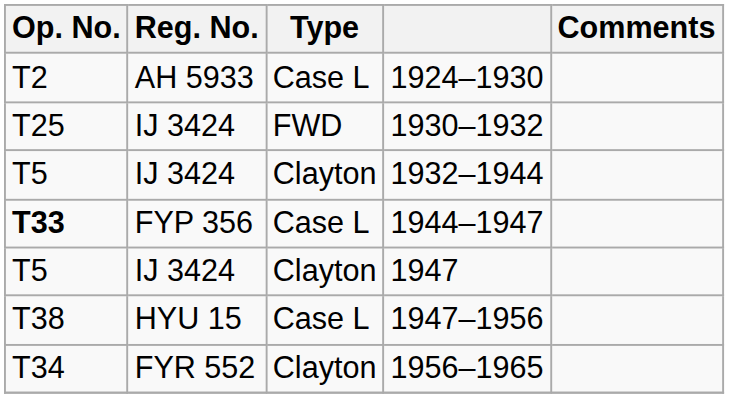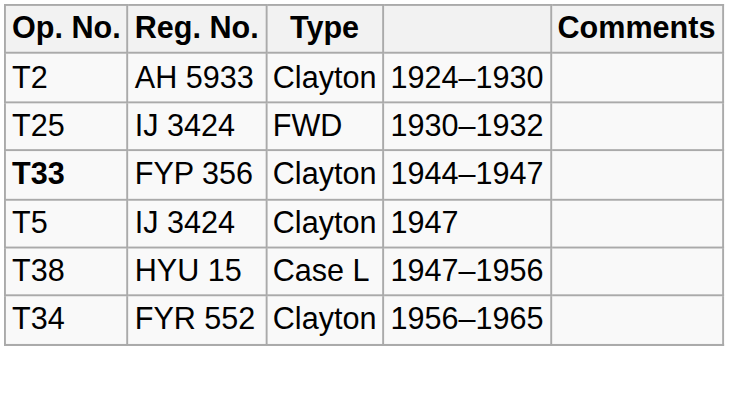1924–1930 | Type: Case L -> Clayton
- row: T5 | IJ 3424 | Clayton | 1932–1944
1944–1947 | Type: Case L -> Clayton
